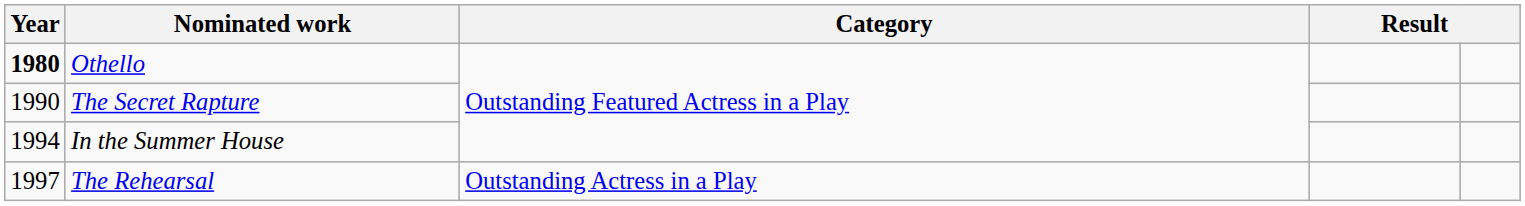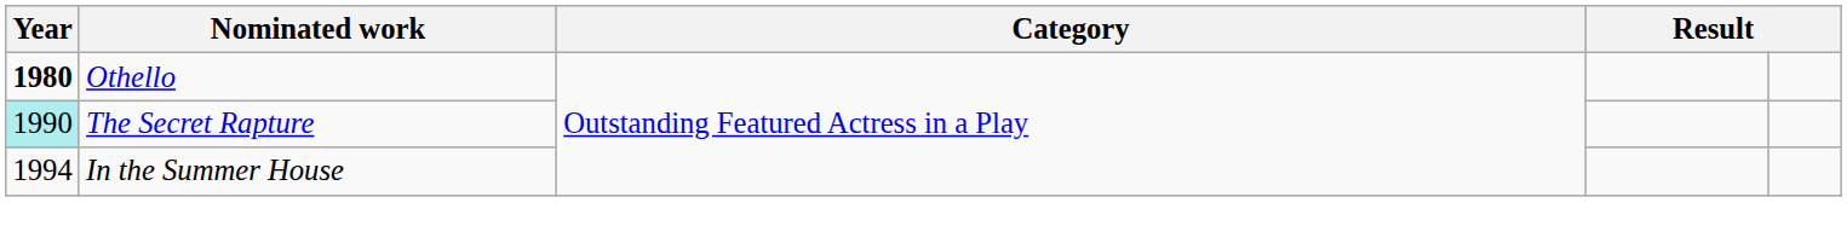The Secret Rapture | Year: no background -> paleturquoise background
- row: 1997 | The Rehearsal | Outstanding Actress in a Play
